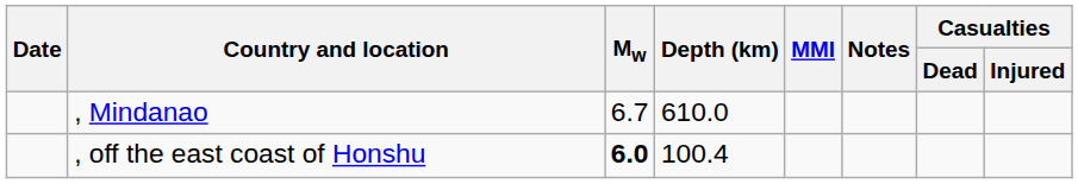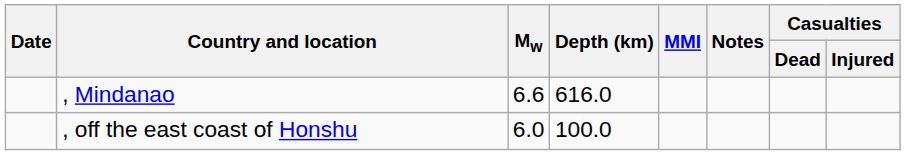, Mindanao | Mw: 6.7 -> 6.6
, Mindanao | Depth (km): 610.0 -> 616.0
, off the east coast of Honshu | Mw: bold -> normal
, off the east coast of Honshu | Depth (km): 100.4 -> 100.0
